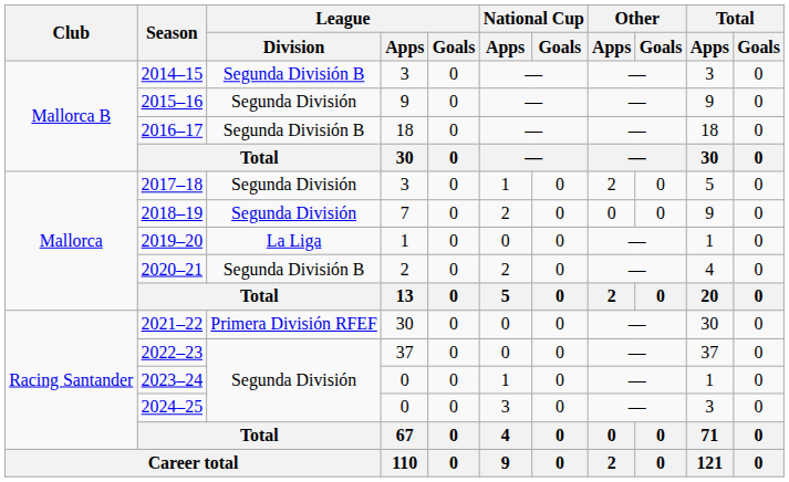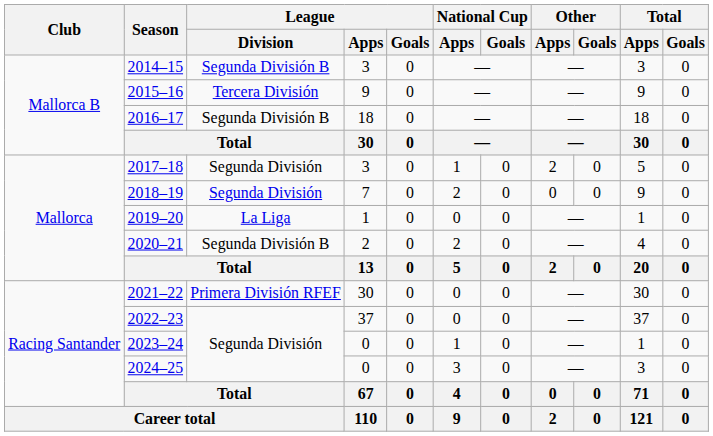2015–16 | League / Division: Segunda División -> Tercera División
